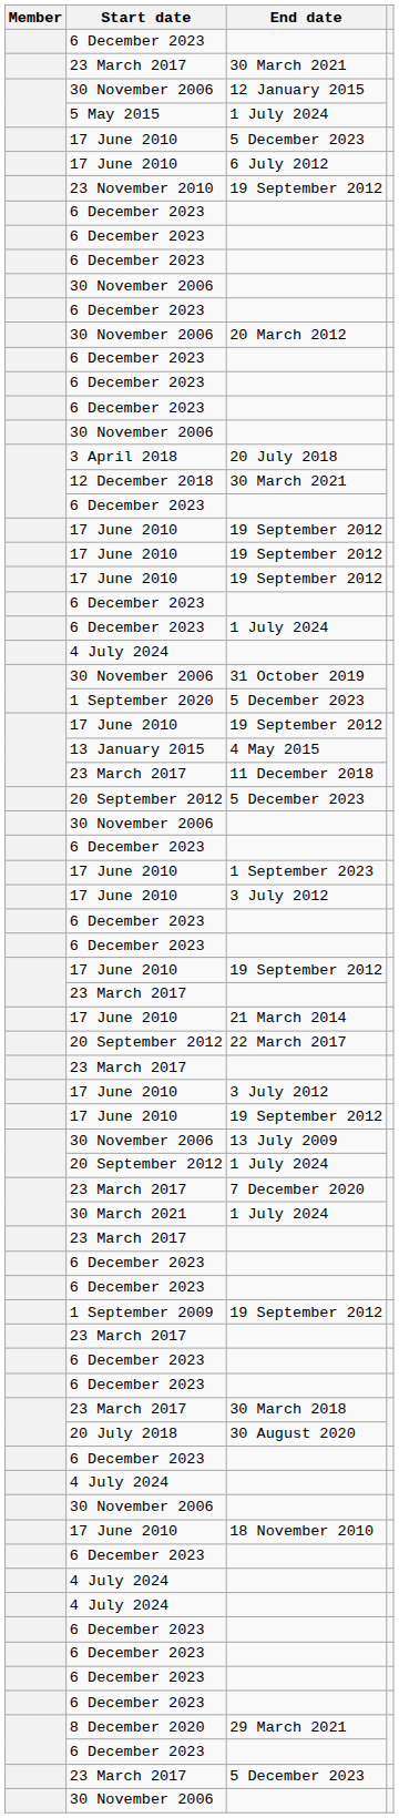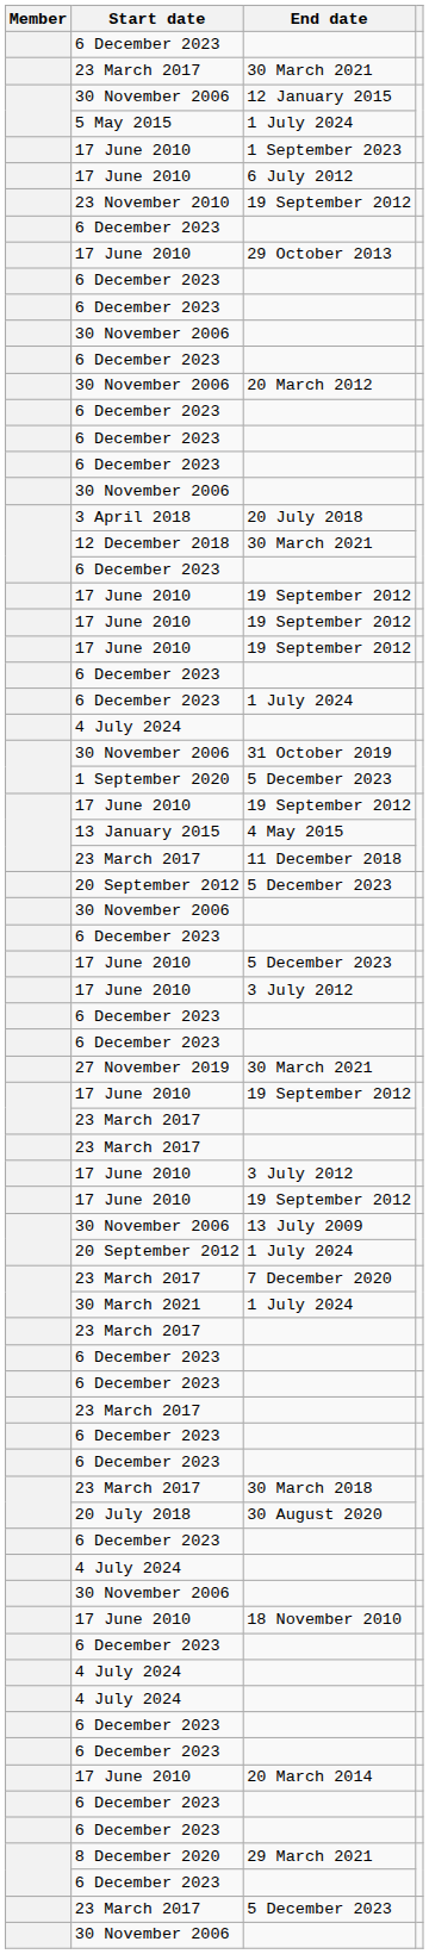rows swapped: 17 June 2010 / 5 December 2023 <-> 1 September 2023
+ row: 17 June 2010 | 29 October 2013
+ row: 27 November 2019 | 30 March 2021
- row: 17 June 2010 | 21 March 2014
- row: 20 September 2012 | 22 March 2017
- row: 1 September 2009 | 19 September 2012
+ row: 17 June 2010 | 20 March 2014
